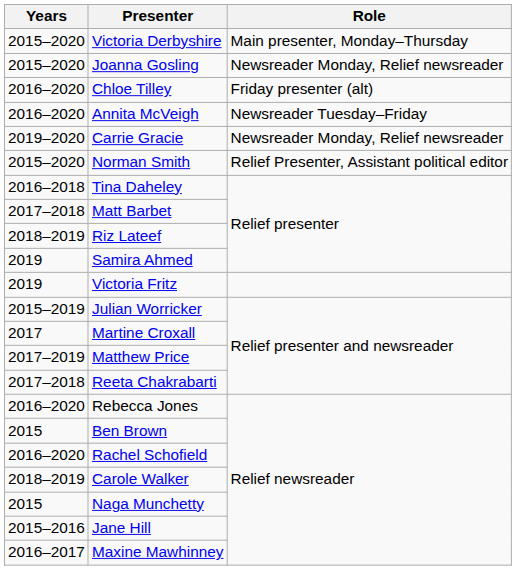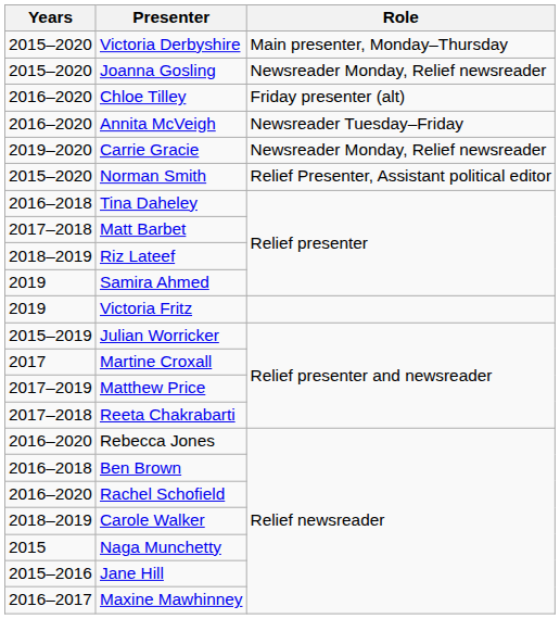Ben Brown | Years: 2015 -> 2016–2018
